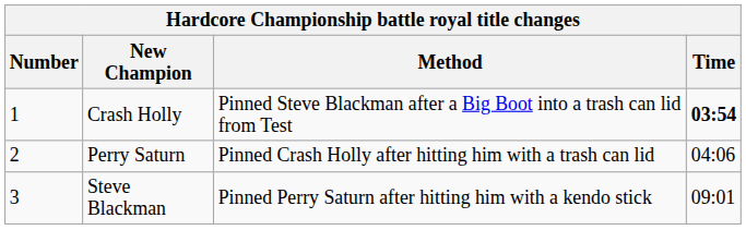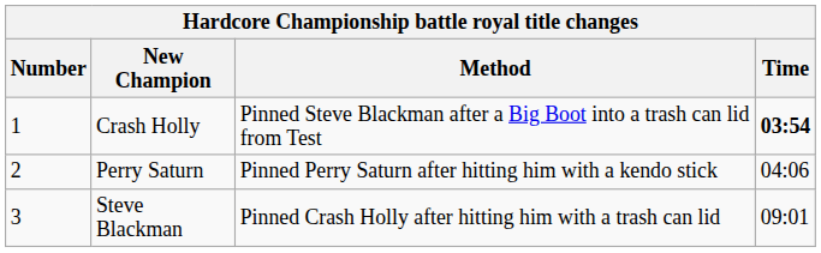Perry Saturn | Method: Pinned Crash Holly after hitting him with a trash can lid -> Pinned Perry Saturn after hitting him with a kendo stick
Steve Blackman | Method: Pinned Perry Saturn after hitting him with a kendo stick -> Pinned Crash Holly after hitting him with a trash can lid
